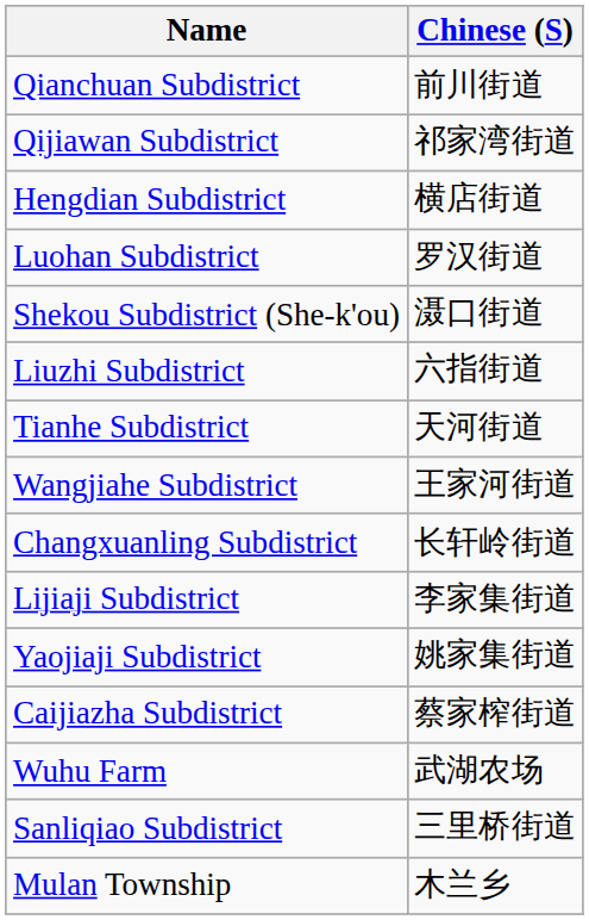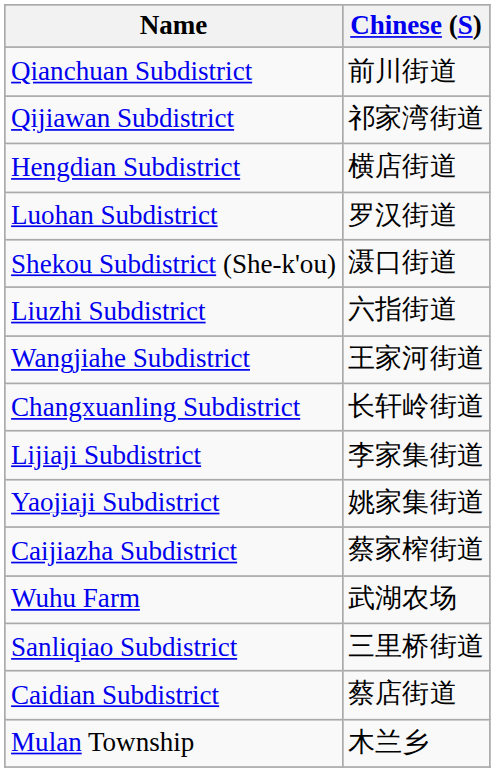- row: Tianhe Subdistrict | 天河街道
+ row: Caidian Subdistrict | 蔡店街道
